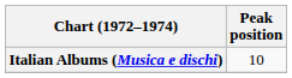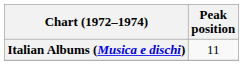Italian Albums (Musica e dischi) | Peak position: 10 -> 11
